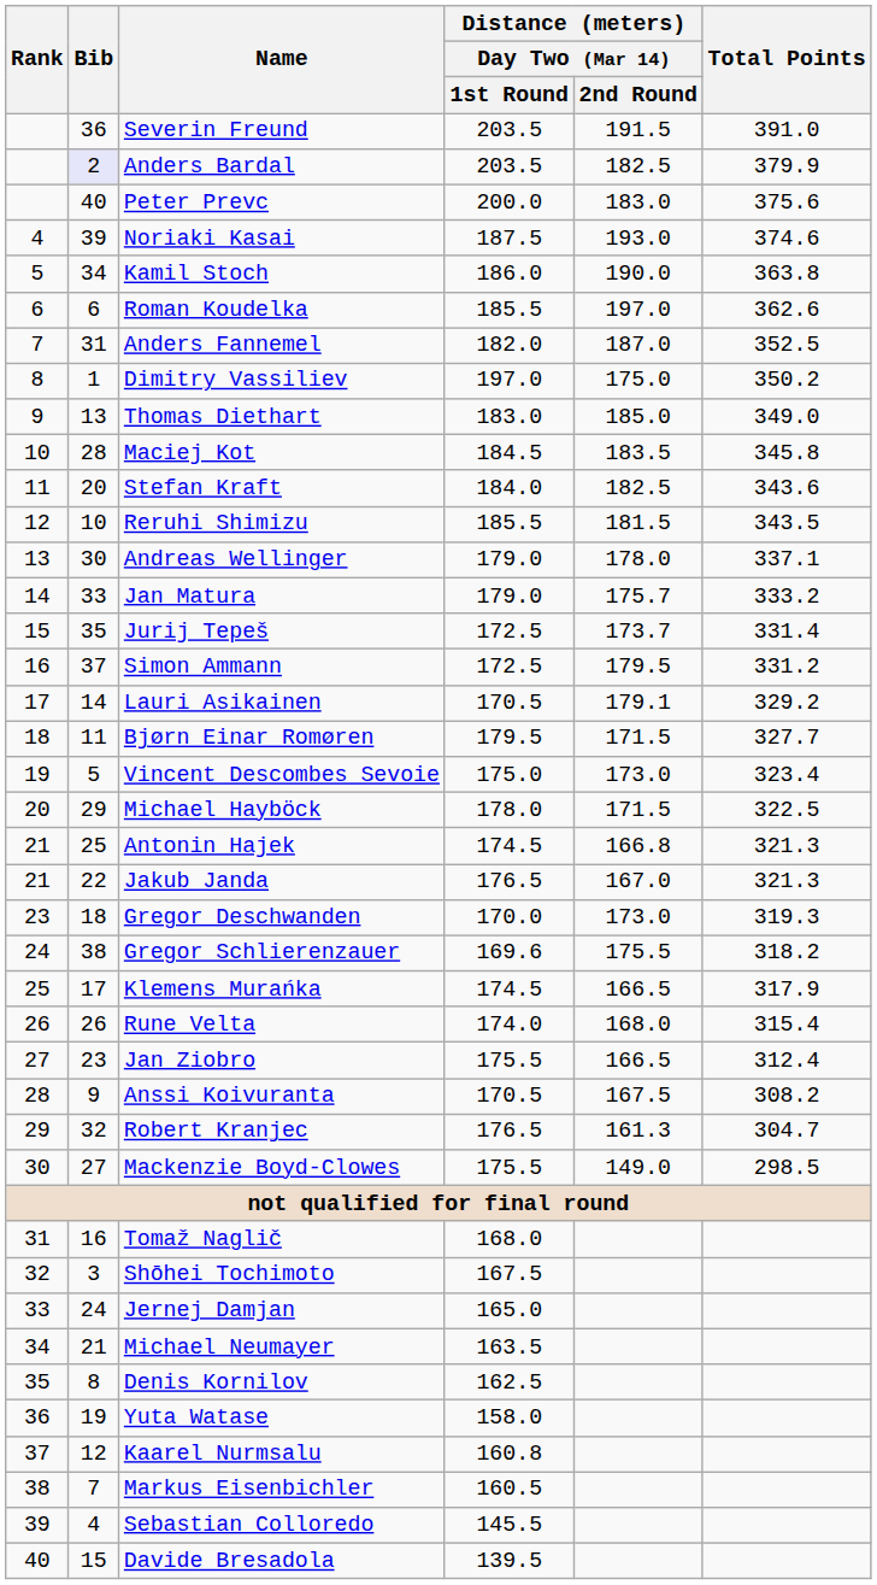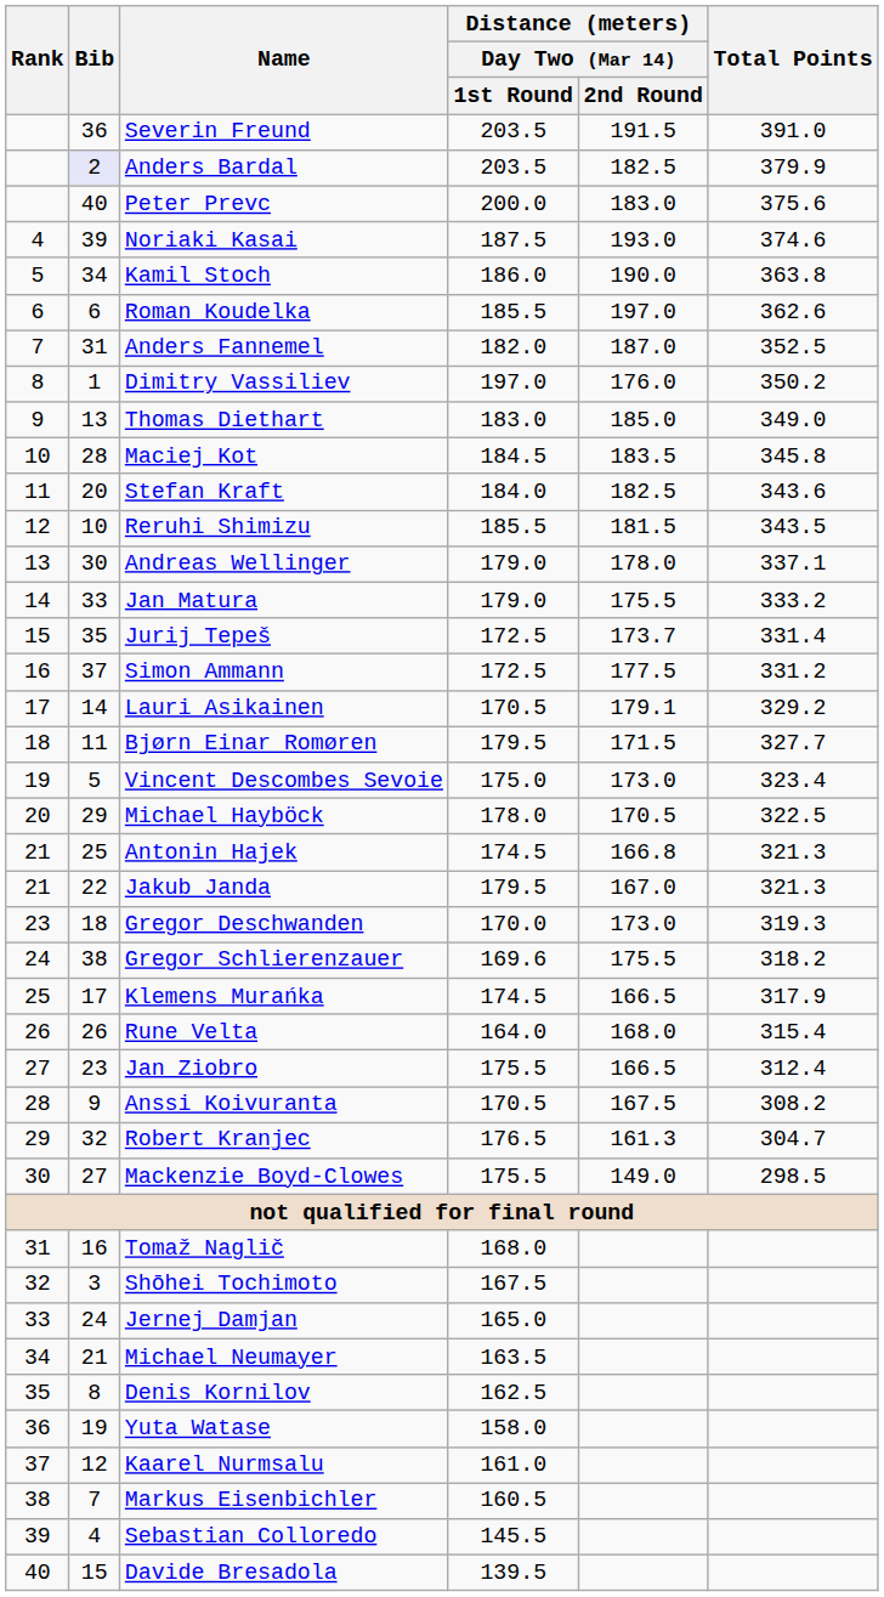Dimitry Vassiliev | Distance (meters) / Day Two (Mar 14) / 2nd Round: 175.0 -> 176.0
Jan Matura | Distance (meters) / Day Two (Mar 14) / 2nd Round: 175.7 -> 175.5
Simon Ammann | Distance (meters) / Day Two (Mar 14) / 2nd Round: 179.5 -> 177.5
Michael Hayböck | Distance (meters) / Day Two (Mar 14) / 2nd Round: 171.5 -> 170.5
Jakub Janda | Distance (meters) / Day Two (Mar 14) / 1st Round: 176.5 -> 179.5
Rune Velta | Distance (meters) / Day Two (Mar 14) / 1st Round: 174.0 -> 164.0
Kaarel Nurmsalu | Distance (meters) / Day Two (Mar 14) / 1st Round: 160.8 -> 161.0
